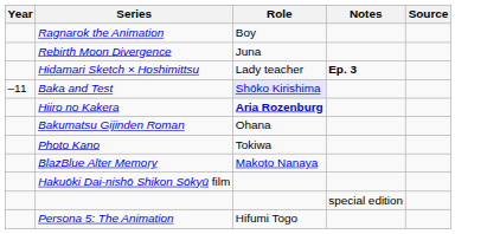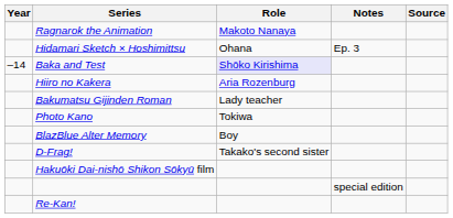Ragnarok the Animation | Role: Boy -> Makoto Nanaya
- row: Rebirth Moon Divergence | Juna
Hidamari Sketch × Hoshimittsu | Role: Lady teacher -> Ohana
Hidamari Sketch × Hoshimittsu | Notes: bold -> normal
Baka and Test | Year: –11 -> –14
Hiiro no Kakera | Role: bold -> normal
Bakumatsu Gijinden Roman | Role: Ohana -> Lady teacher
BlazBlue Alter Memory | Role: Makoto Nanaya -> Boy
+ row: D-Frag! | Takako's second sister
+ row: Re-Kan!
- row: Persona 5: The Animation | Hifumi Togo
